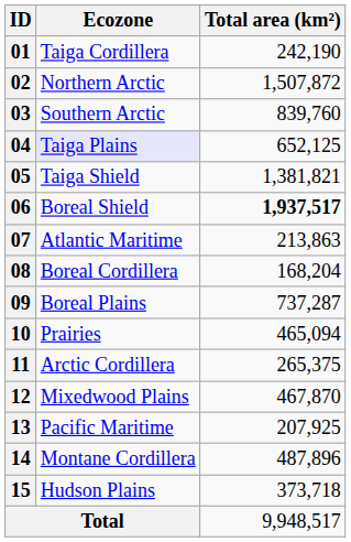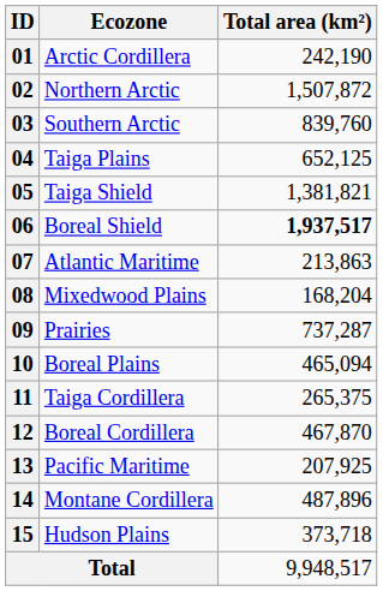01 | Ecozone: Taiga Cordillera -> Arctic Cordillera
04 | Ecozone: lavender background -> no background
08 | Ecozone: Boreal Cordillera -> Mixedwood Plains
09 | Ecozone: Boreal Plains -> Prairies
10 | Ecozone: Prairies -> Boreal Plains
11 | Ecozone: Arctic Cordillera -> Taiga Cordillera
12 | Ecozone: Mixedwood Plains -> Boreal Cordillera
